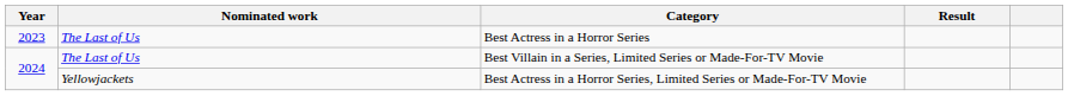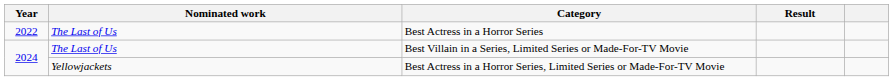Best Actress in a Horror Series | Year: 2023 -> 2022
